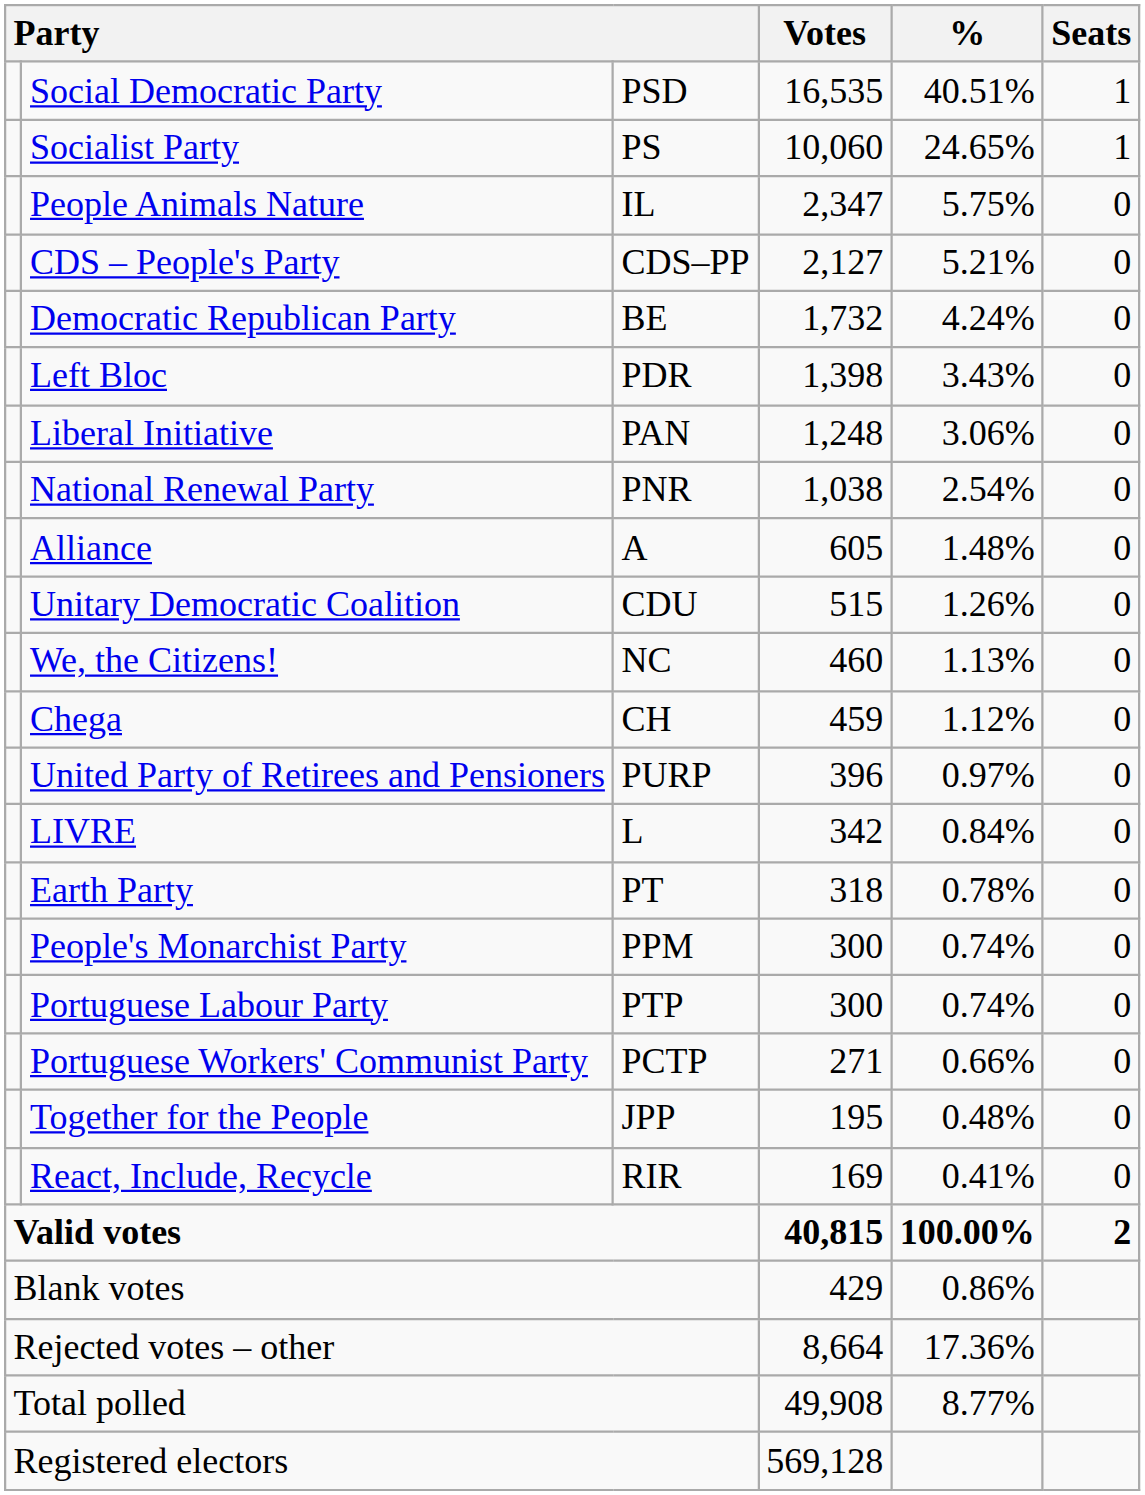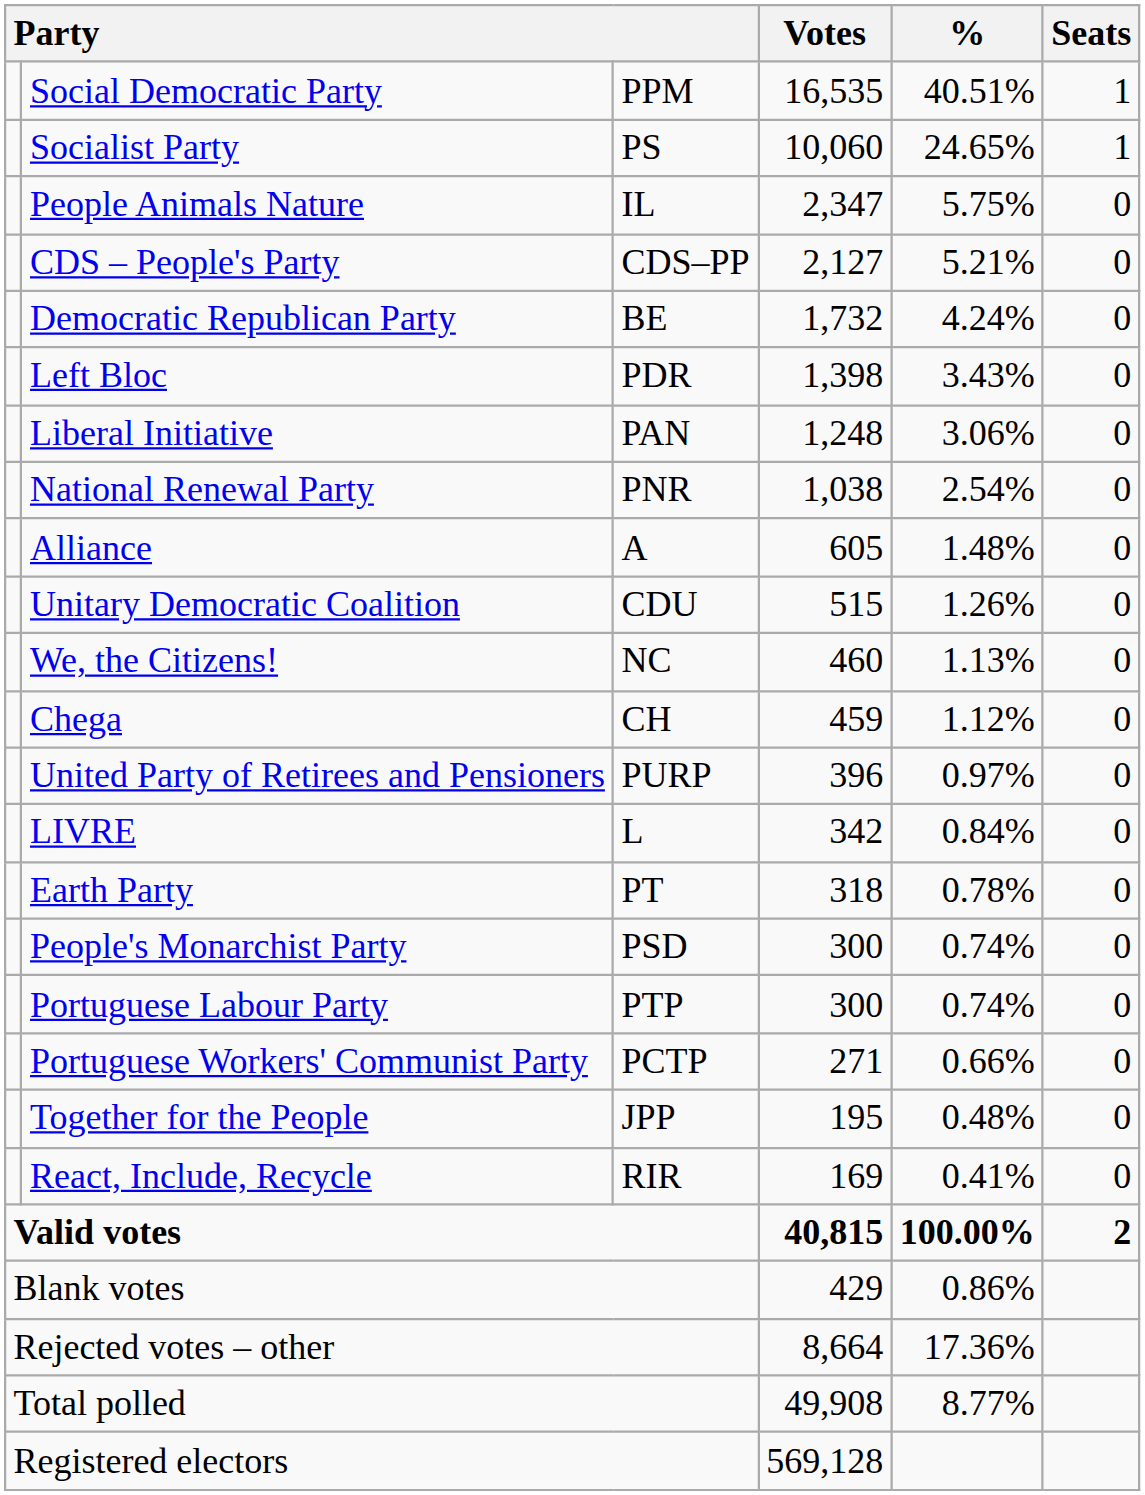Social Democratic Party | column 3: PSD -> PPM
People's Monarchist Party | column 3: PPM -> PSD
